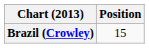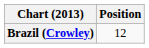Brazil (Crowley) | Position: 15 -> 12
